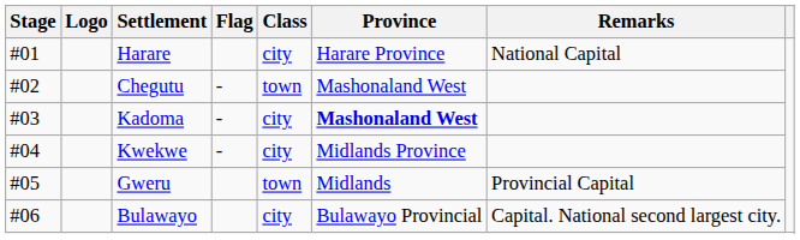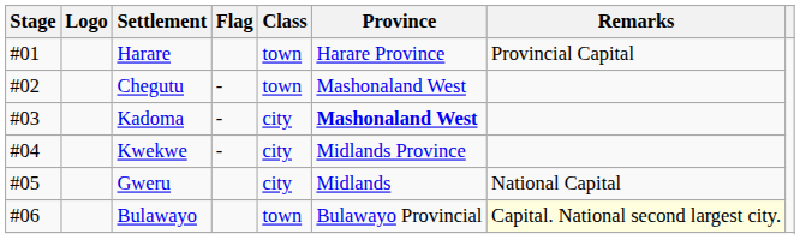Harare | Class: city -> town
Harare | Remarks: National Capital -> Provincial Capital
Gweru | Class: town -> city
Gweru | Remarks: Provincial Capital -> National Capital
Bulawayo | Class: city -> town
Bulawayo | Remarks: no background -> lightyellow background
